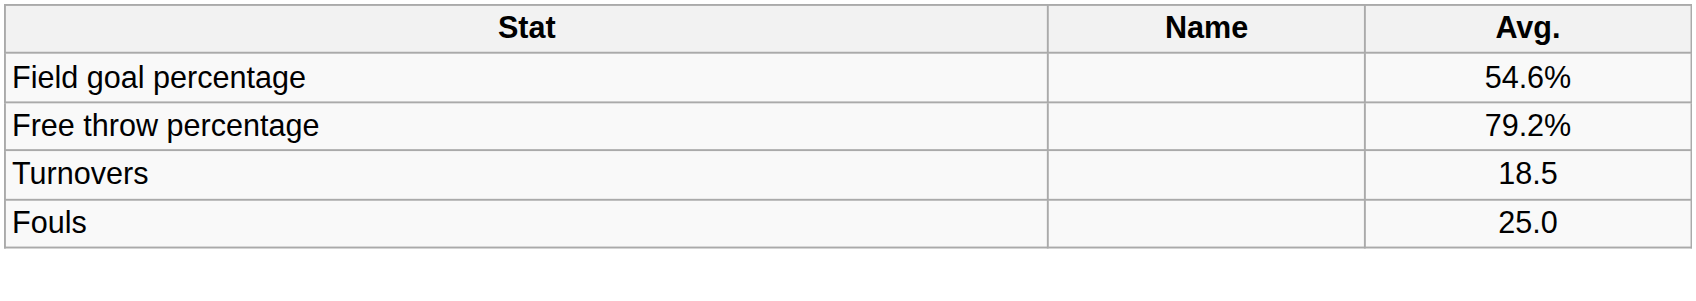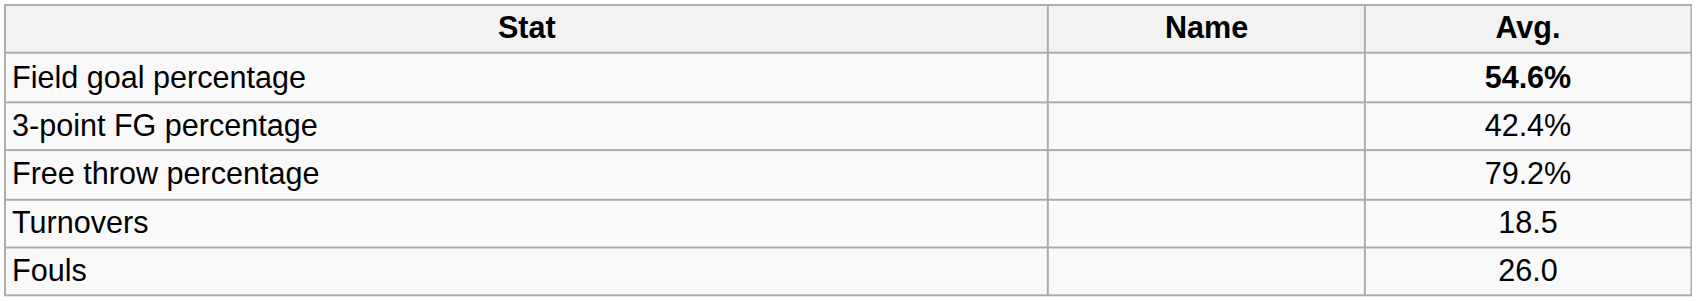Field goal percentage | Avg.: normal -> bold
+ row: 3-point FG percentage | 42.4%
Fouls | Avg.: 25.0 -> 26.0
